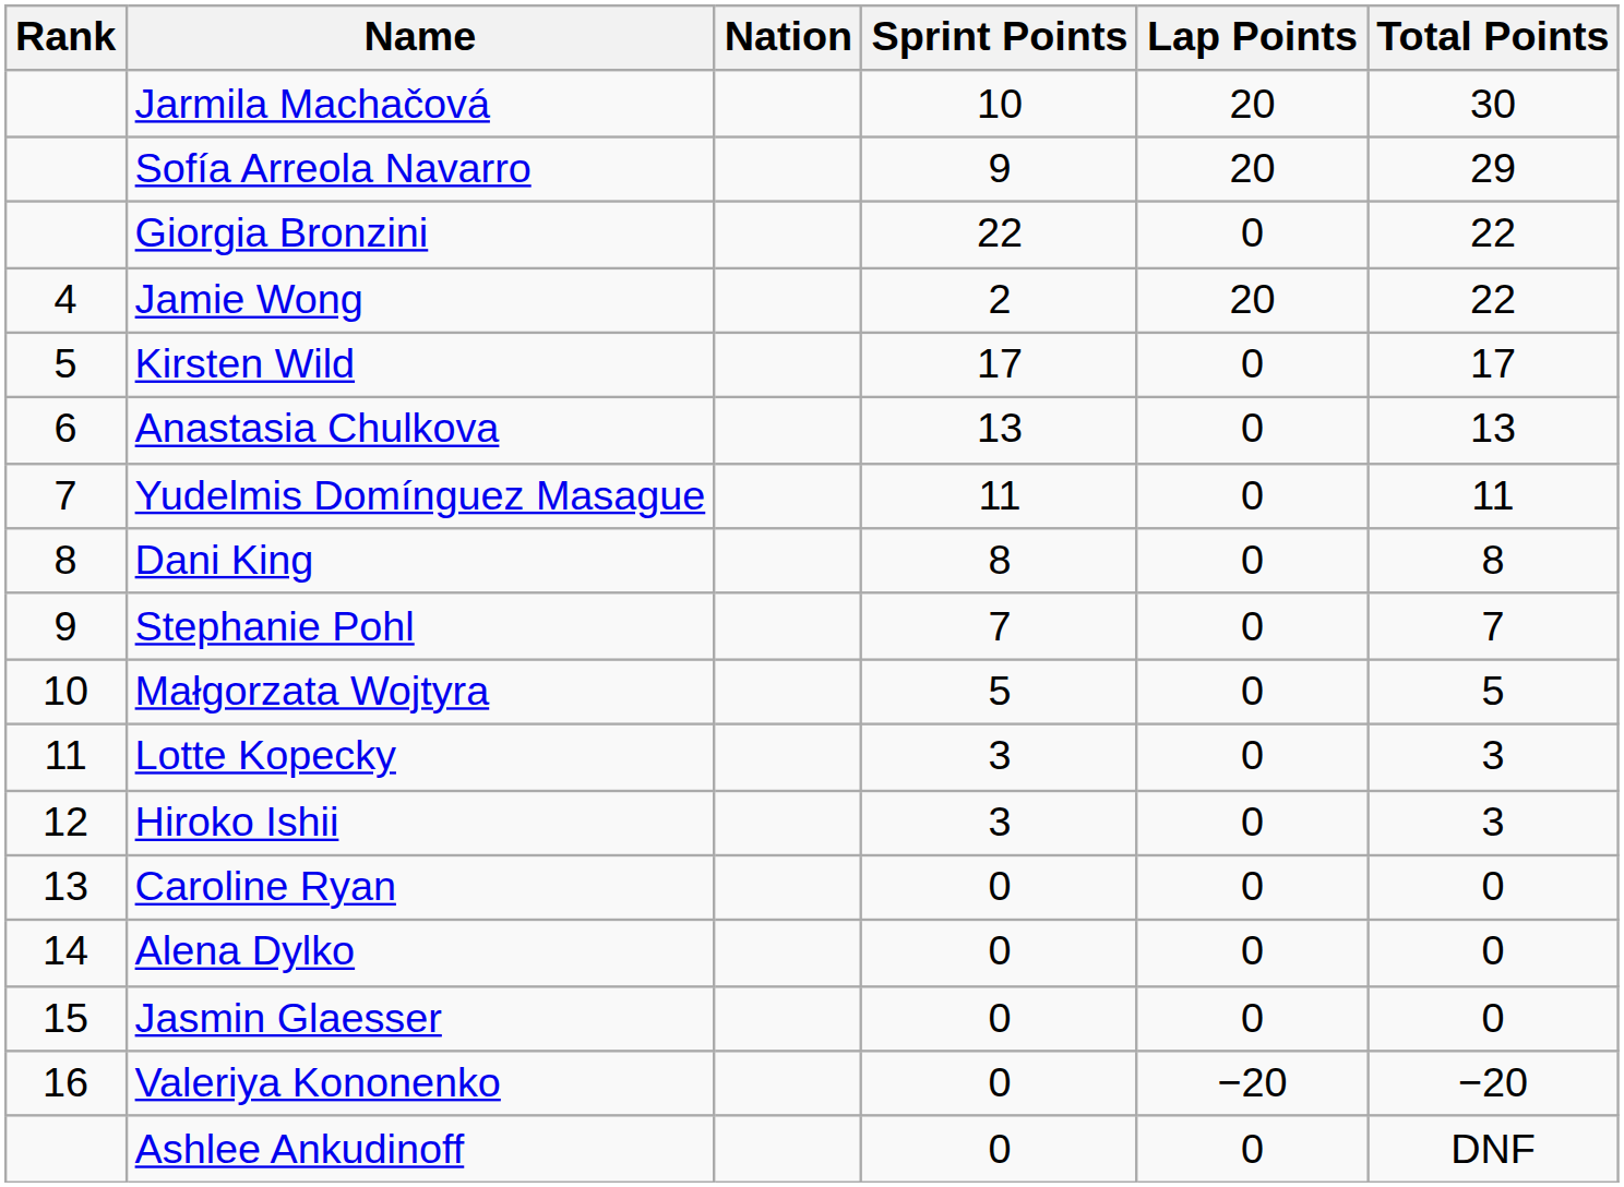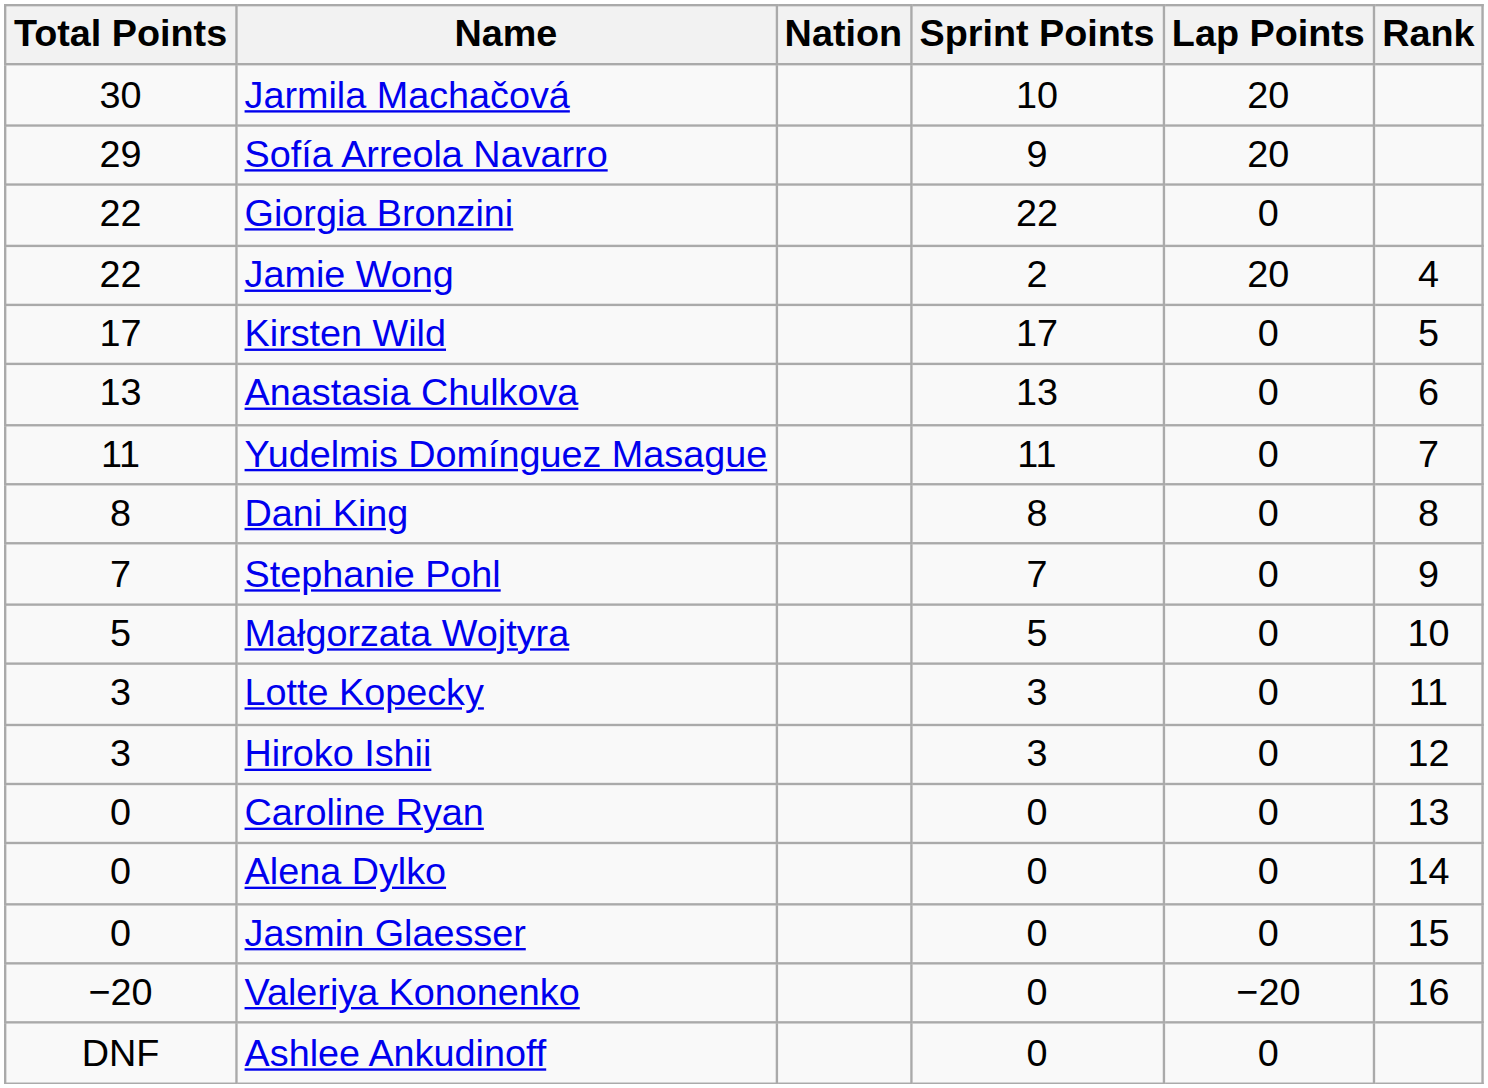columns swapped: Rank <-> Total Points
